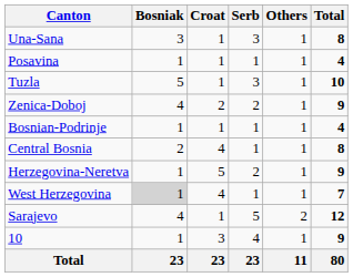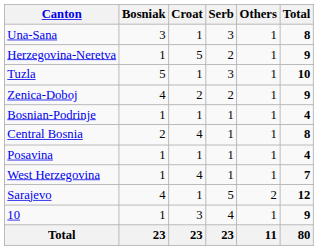rows swapped: Posavina <-> Herzegovina-Neretva
West Herzegovina | Bosniak: lightgrey background -> no background
